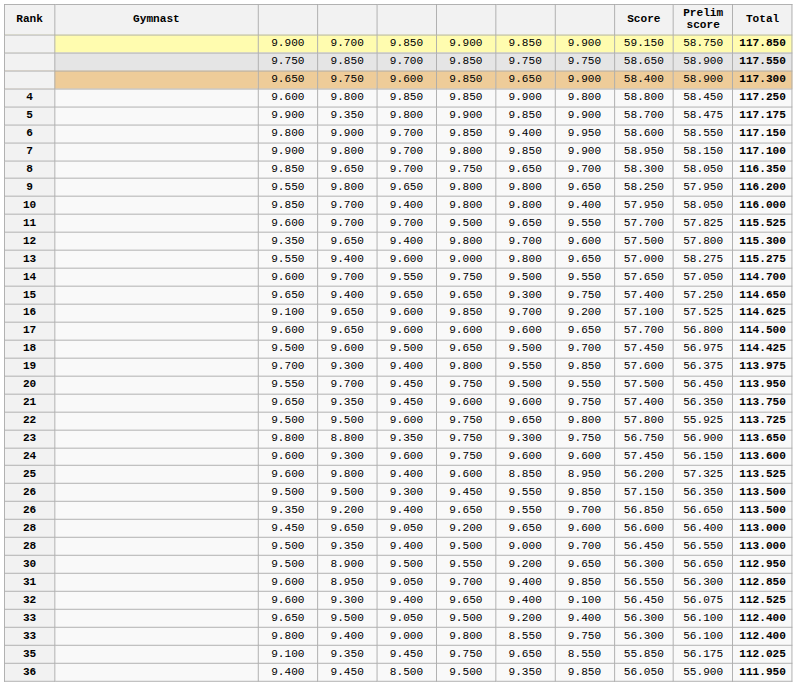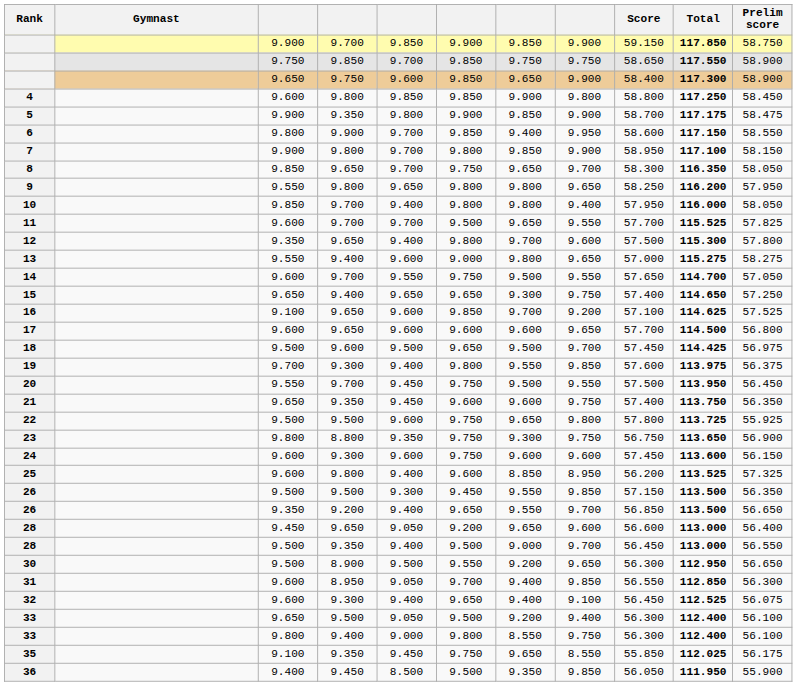columns swapped: Prelim score <-> Total
